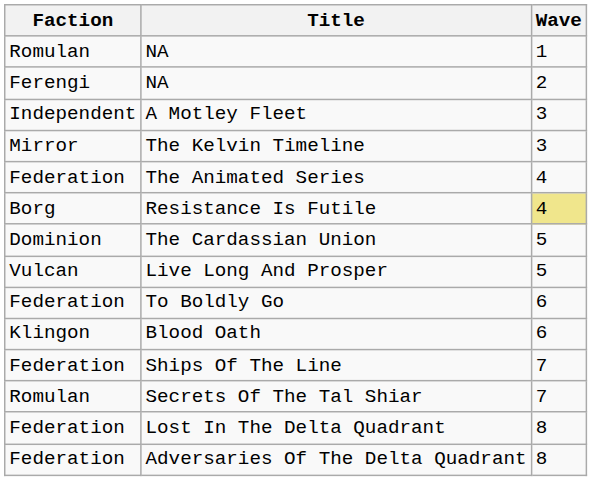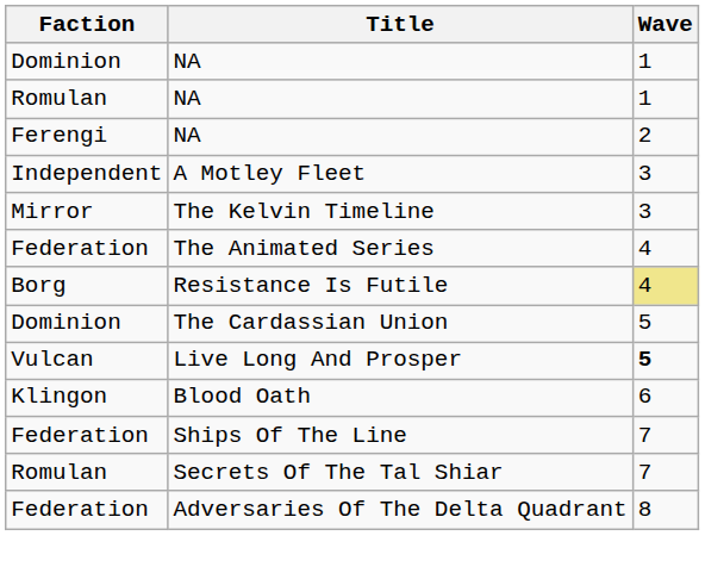+ row: Dominion | NA | 1
Live Long And Prosper | Wave: normal -> bold
- row: Federation | To Boldly Go | 6
- row: Federation | Lost In The Delta Quadrant | 8
